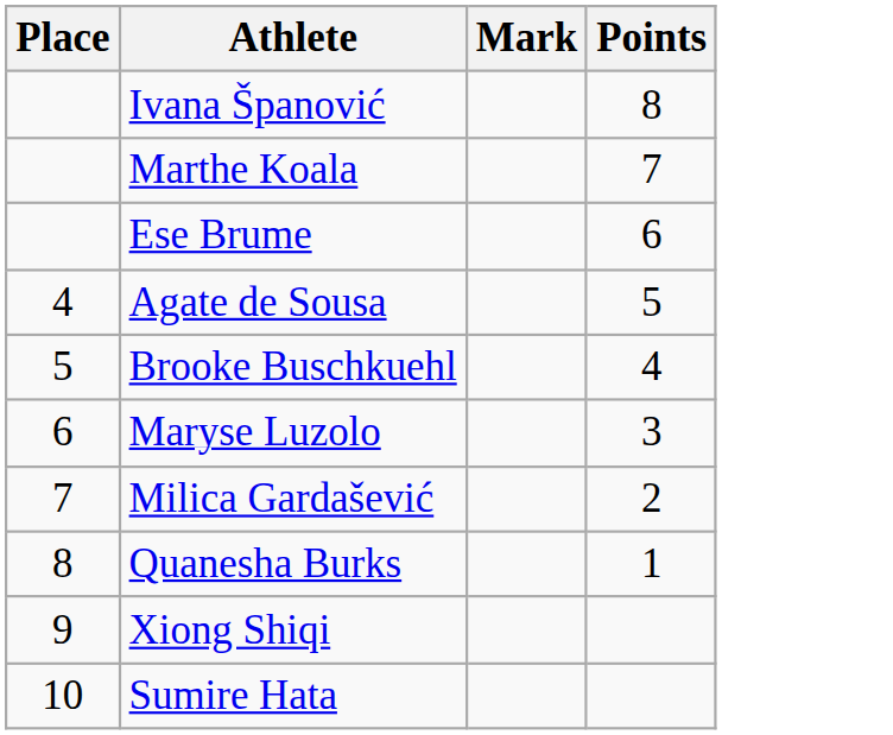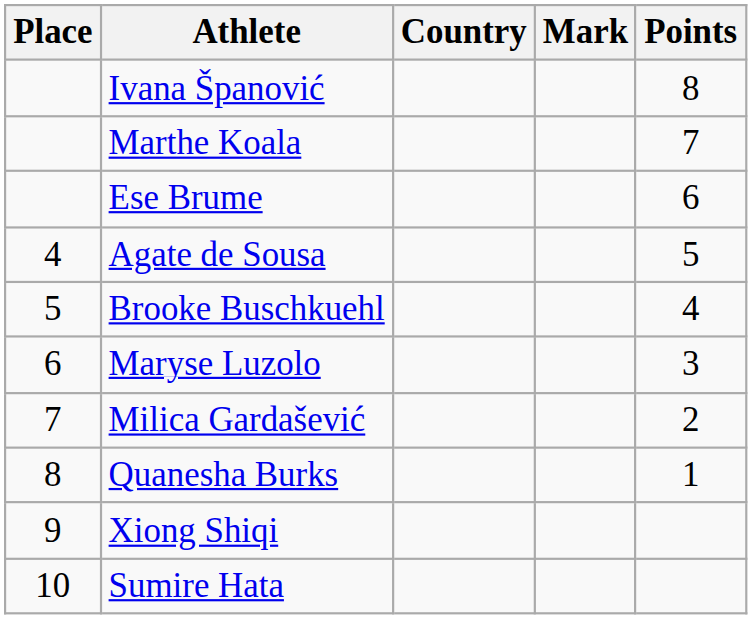+ column: Country
